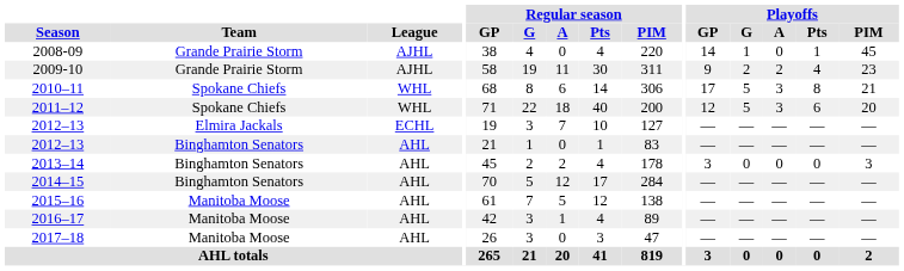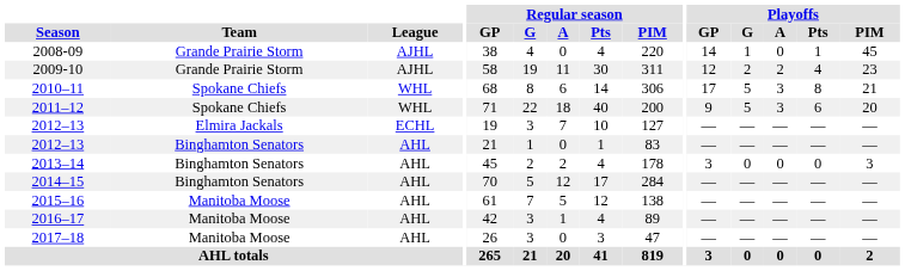2009-10 | Playoffs / GP: 9 -> 12
2011–12 | Playoffs / GP: 12 -> 9
